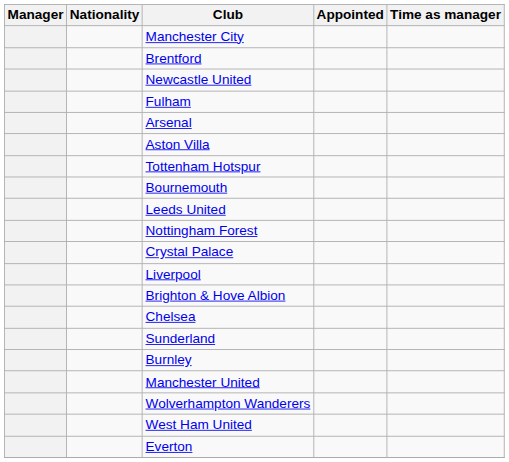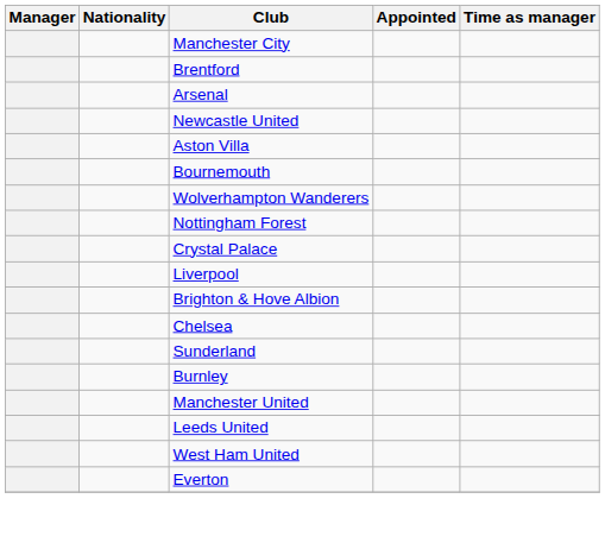rows swapped: Arsenal <-> Newcastle United
- row: Fulham
- row: Tottenham Hotspur
rows swapped: Leeds United <-> Wolverhampton Wanderers
